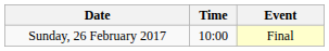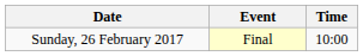columns swapped: Time <-> Event
